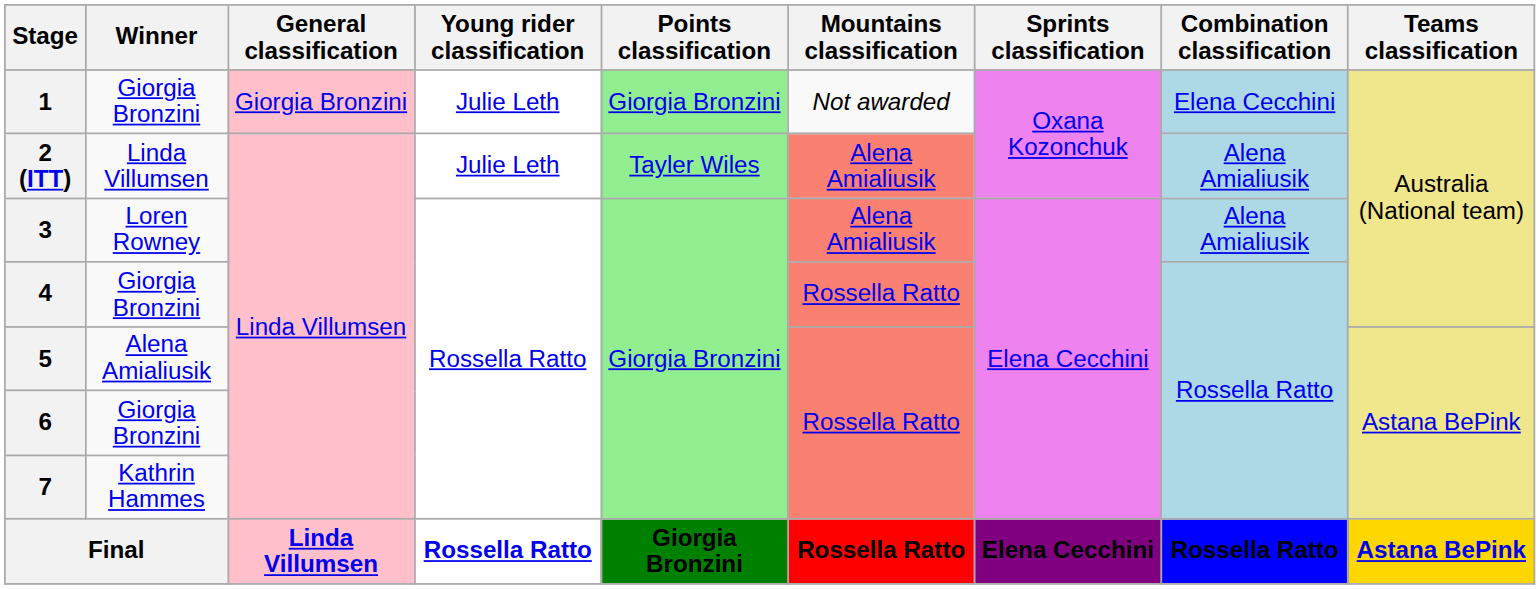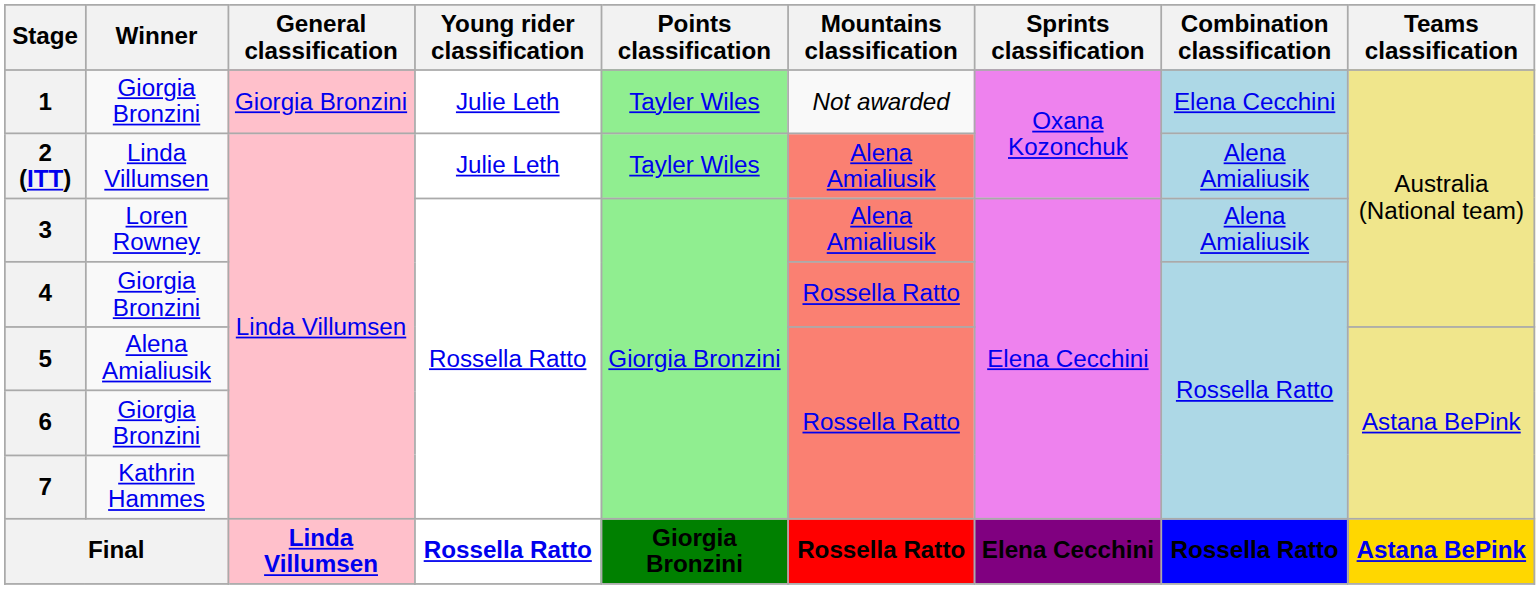1 | Points classification: Giorgia Bronzini -> Tayler Wiles
